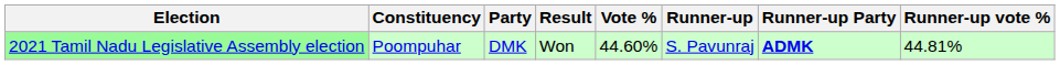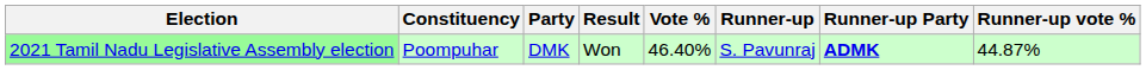2021 Tamil Nadu Legislative Assembly election | Vote %: 44.60% -> 46.40%
2021 Tamil Nadu Legislative Assembly election | Runner-up vote %: 44.81% -> 44.87%
